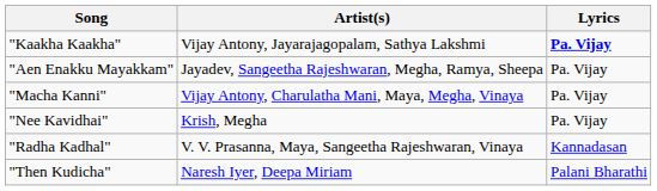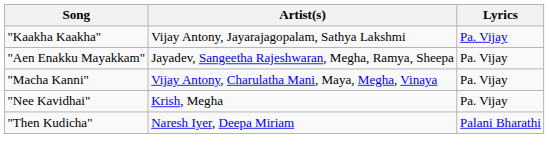"Kaakha Kaakha" | Lyrics: bold -> normal
- row: "Radha Kadhal" | V. V. Prasanna, Maya, Sangeetha Rajeshwaran, Vinaya | Kannadasan
